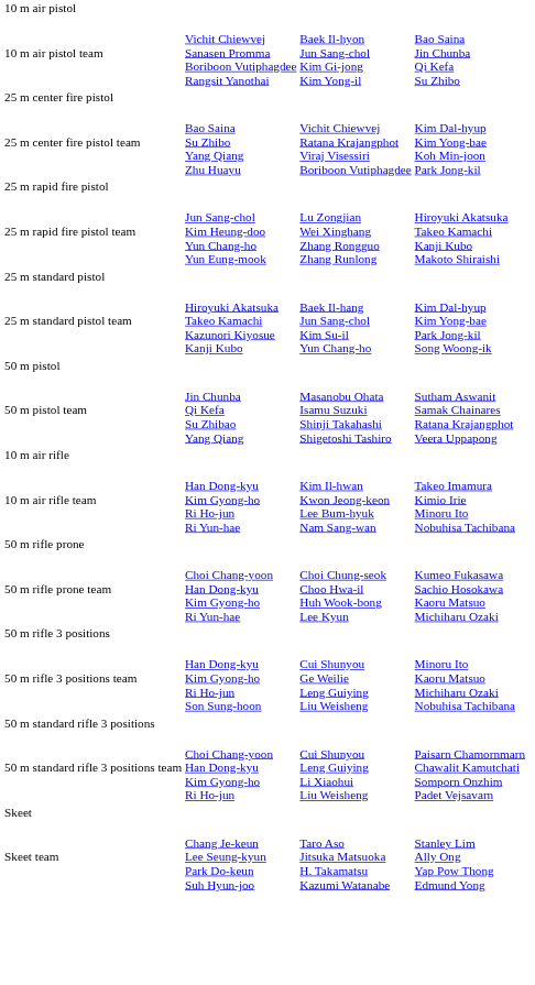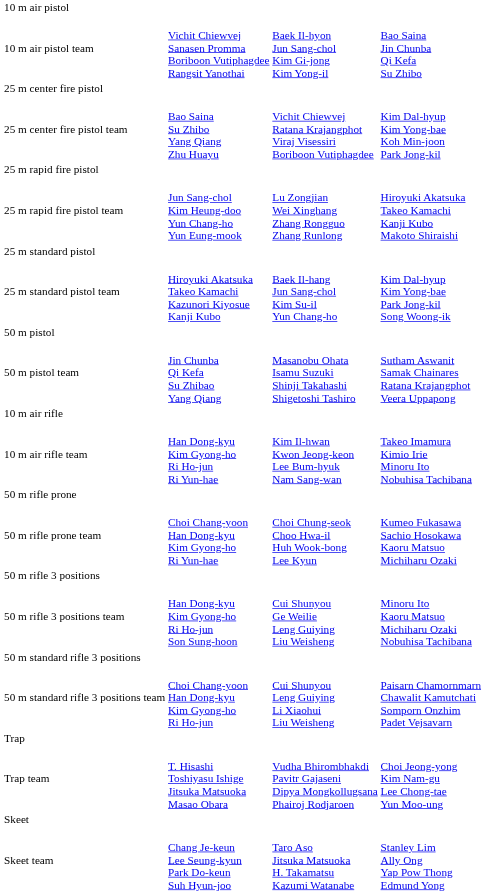+ row: Trap
+ row: Trap team | T. Hisashi Toshiyasu Ishige Jitsuka Matsuoka Masao Obara | Vudha Bhirombhakdi Pavitr Gajaseni Dipya Mongkollugsana Phairoj Rodjaroen | Choi Jeong-yong Kim Nam-gu Lee Chong-tae Yun Moo-ung
